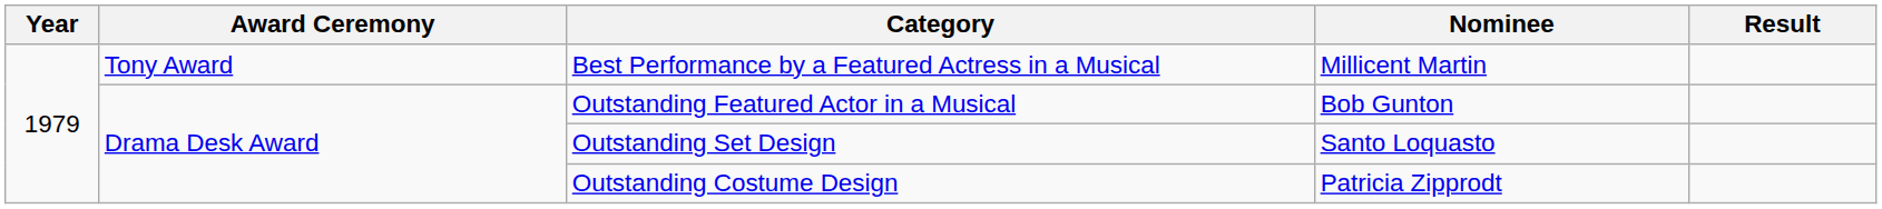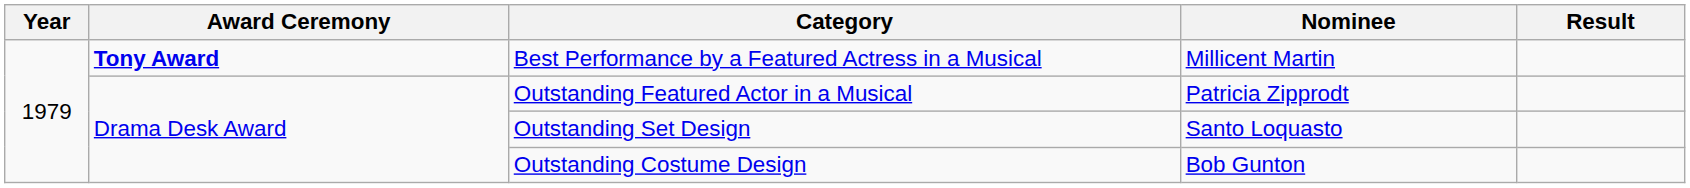Best Performance by a Featured Actress in a Musical | Award Ceremony: normal -> bold
Outstanding Featured Actor in a Musical | Nominee: Bob Gunton -> Patricia Zipprodt
Outstanding Costume Design | Nominee: Patricia Zipprodt -> Bob Gunton
